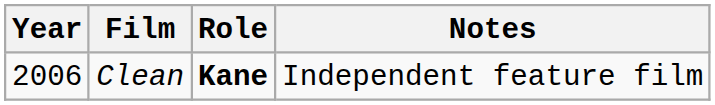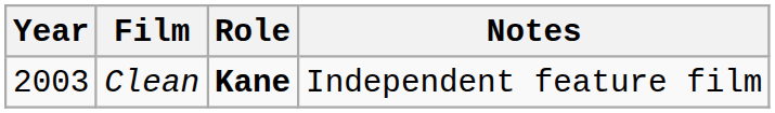Clean | Year: 2006 -> 2003
